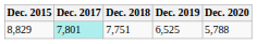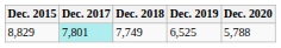8,829 | Dec. 2018: 7,751 -> 7,749
